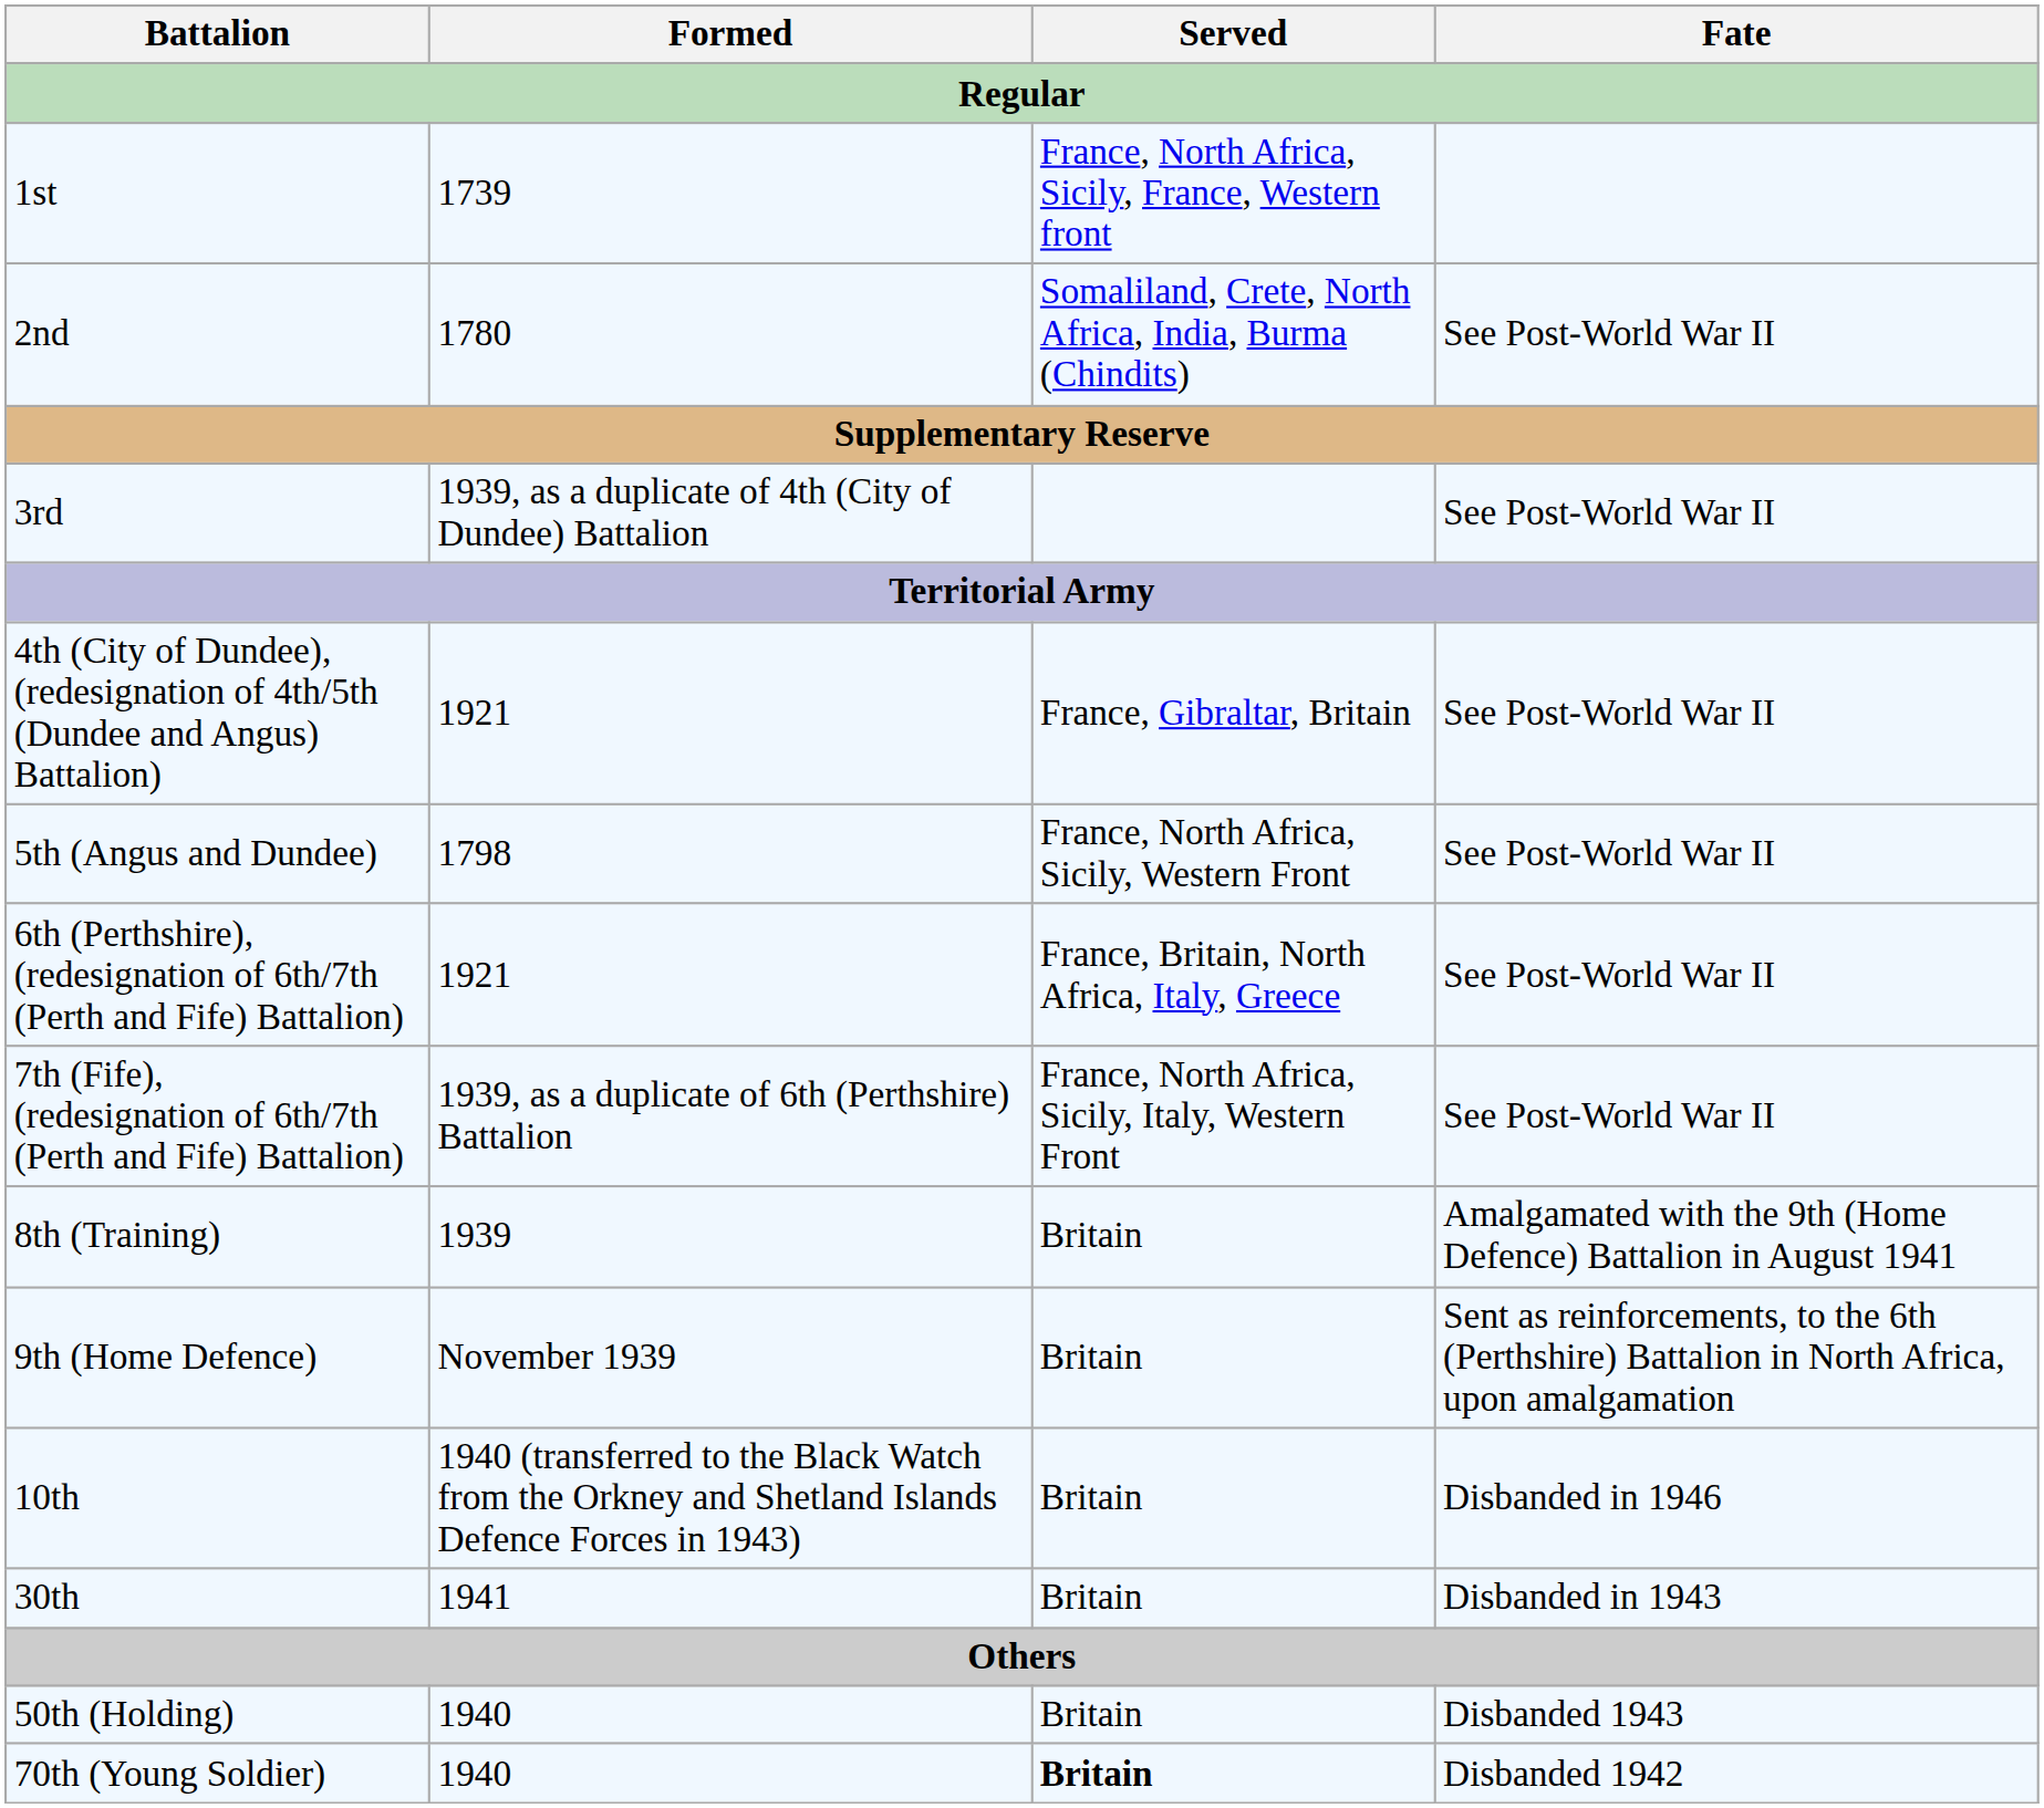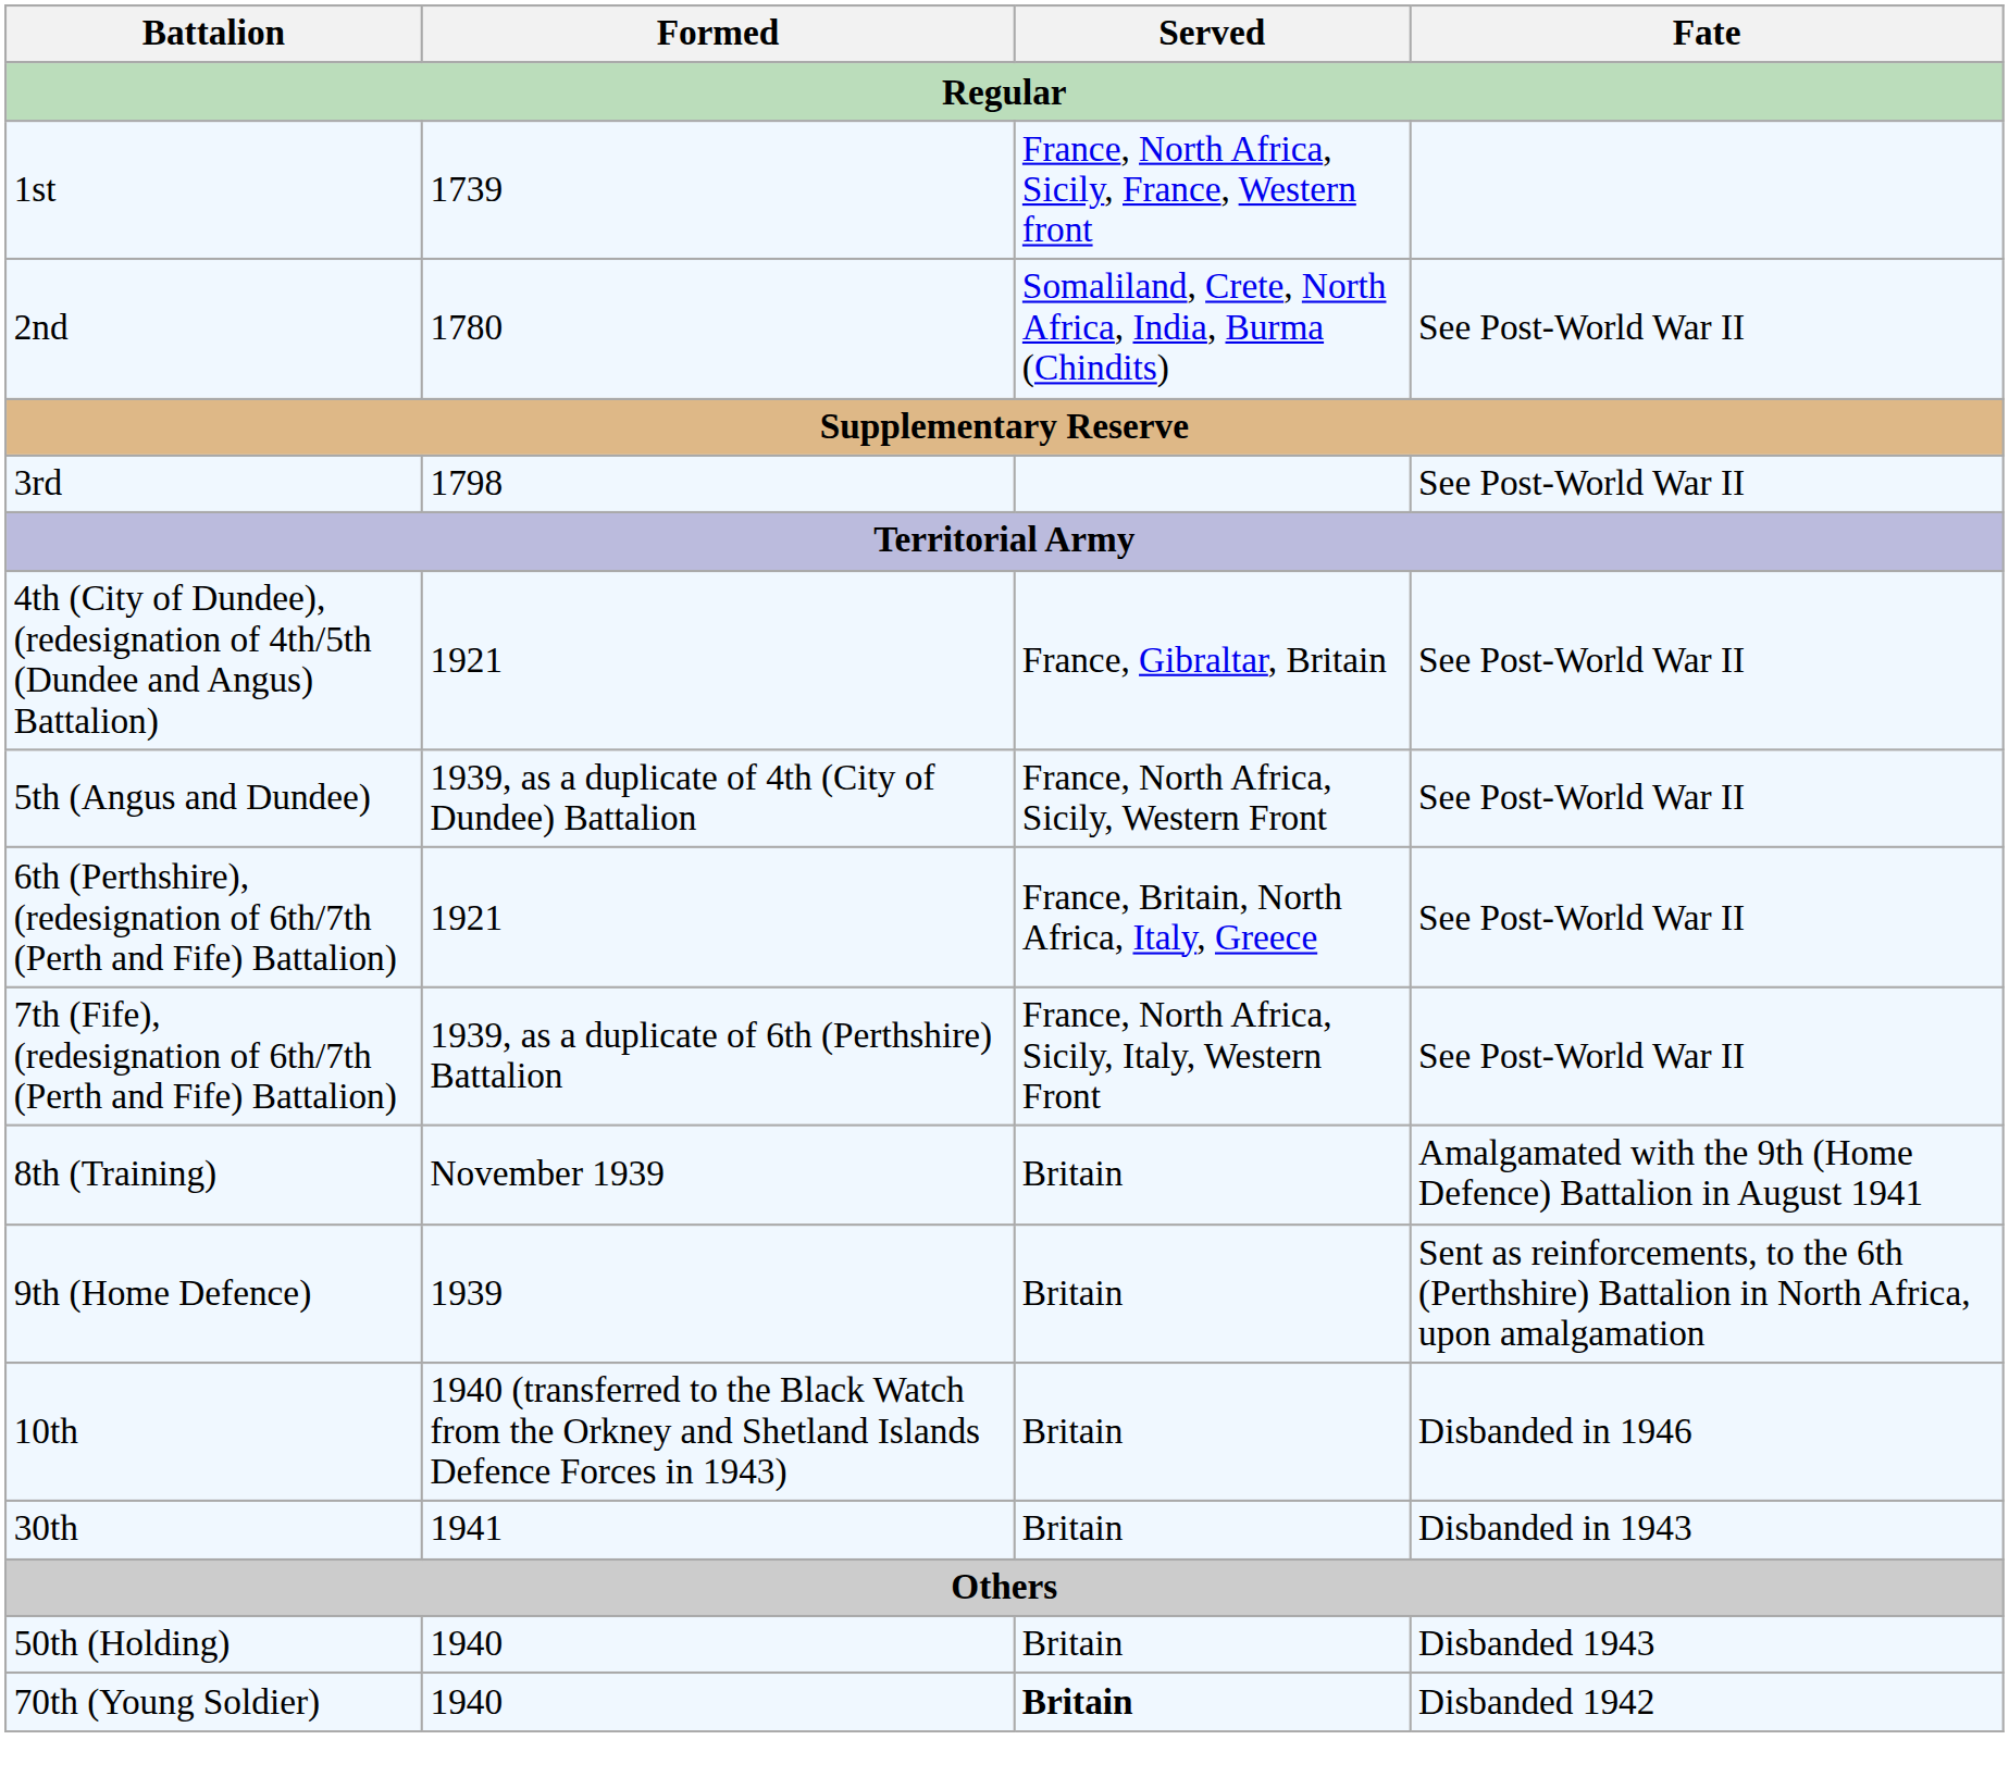3rd | Formed: 1939, as a duplicate of 4th (City of Dundee) Battalion -> 1798
5th (Angus and Dundee) | Formed: 1798 -> 1939, as a duplicate of 4th (City of Dundee) Battalion
8th (Training) | Formed: 1939 -> November 1939
9th (Home Defence) | Formed: November 1939 -> 1939
